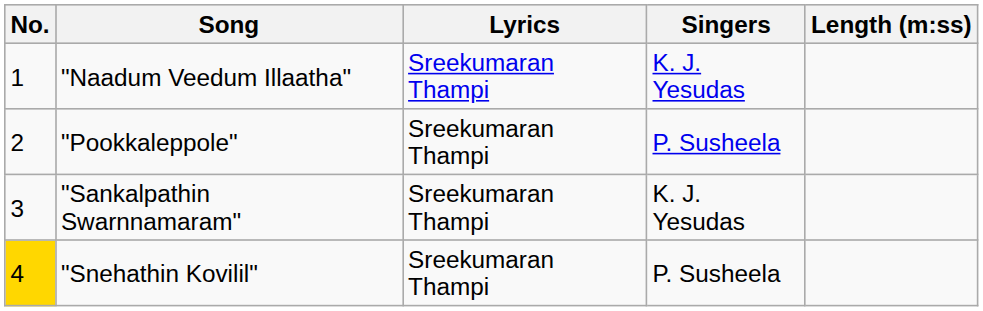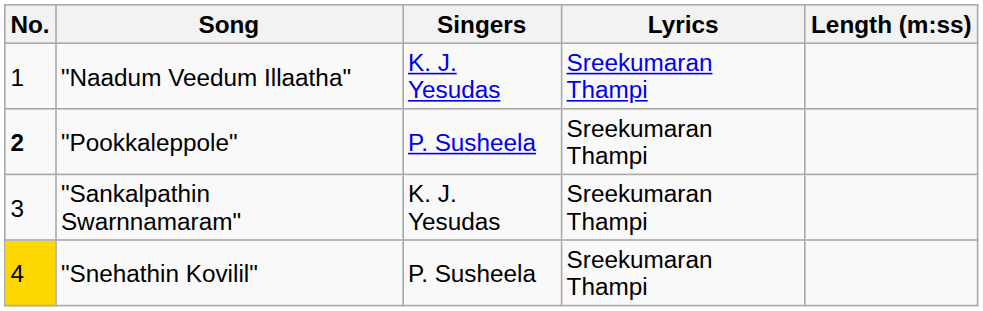columns swapped: Singers <-> Lyrics
"Pookkaleppole" | No.: normal -> bold
